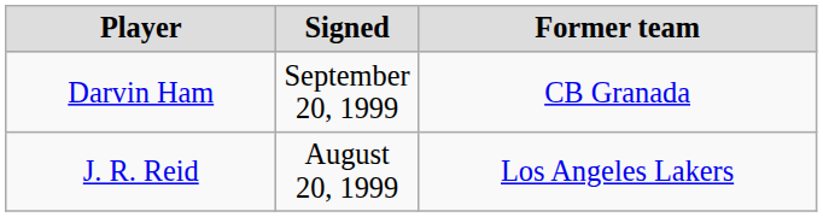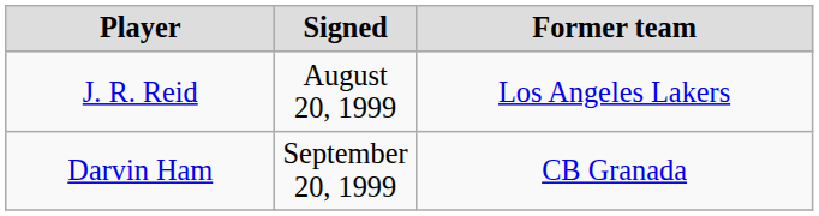rows swapped: J. R. Reid <-> Darvin Ham
